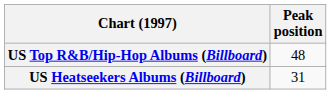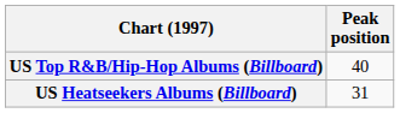US Top R&B/Hip-Hop Albums (Billboard) | Peak position: 48 -> 40
